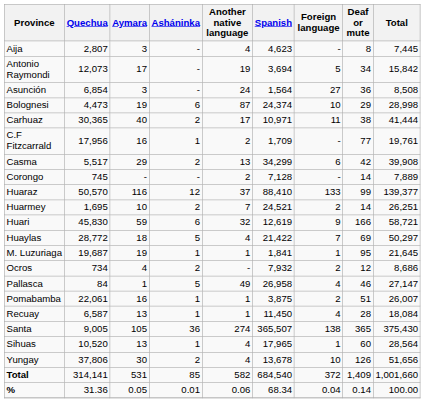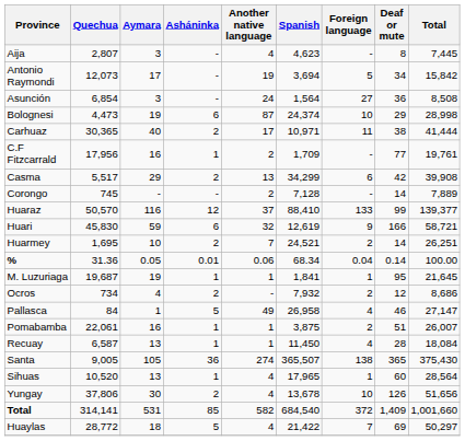rows swapped: Huari <-> Huarmey
rows swapped: Huaylas <-> %
